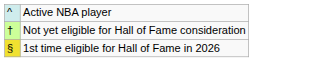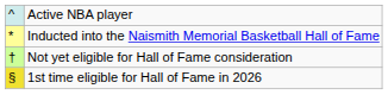+ row: * | Inducted into the Naismith Memorial Basketball Hall of Fame
